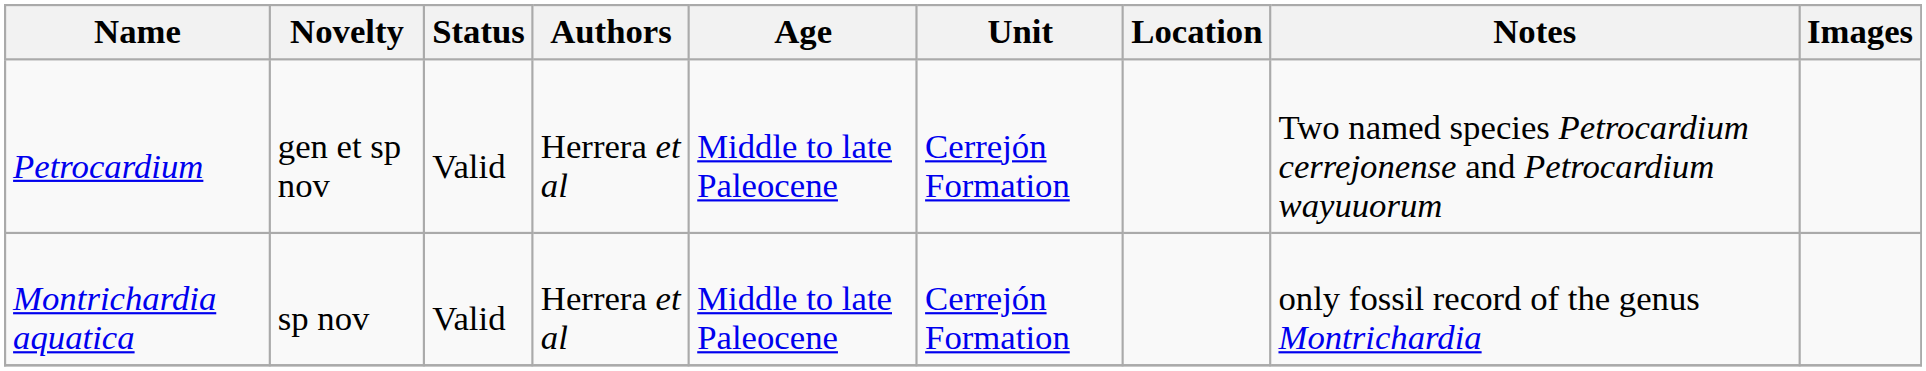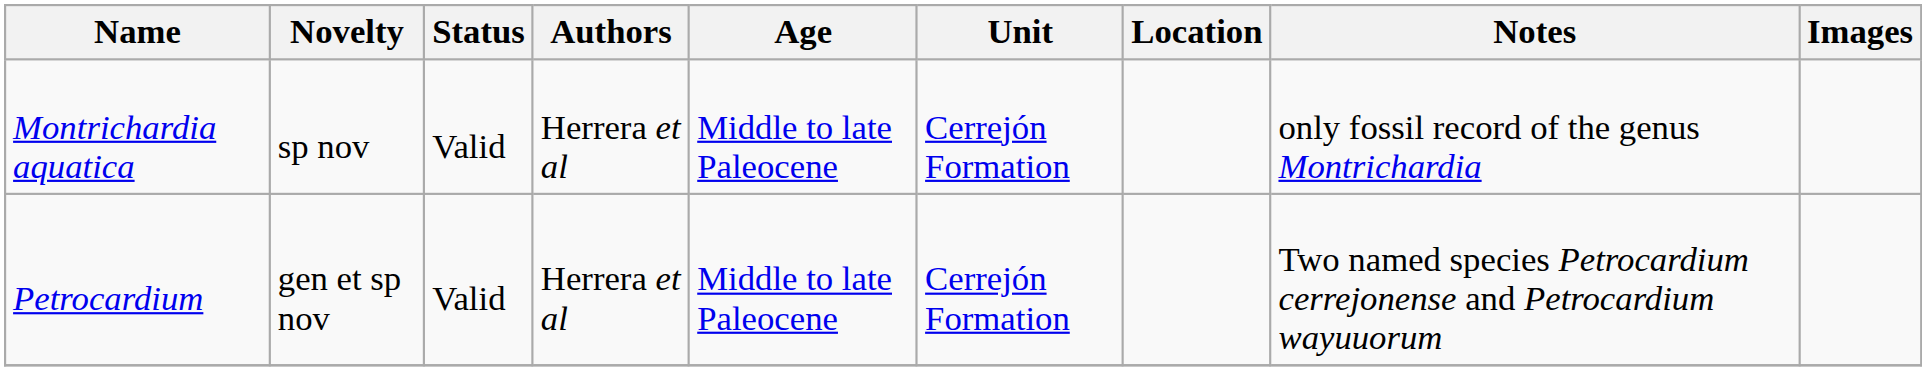rows swapped: Montrichardia aquatica <-> Petrocardium
